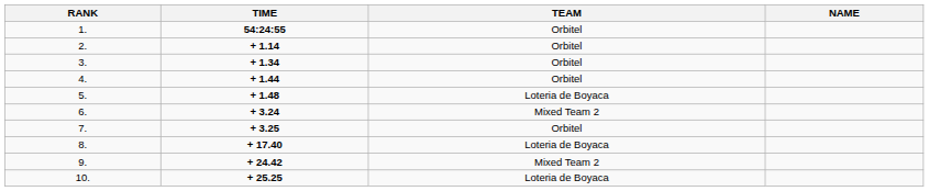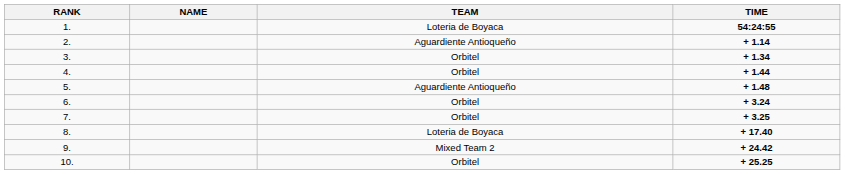columns swapped: NAME <-> TIME
1. | TEAM: Orbitel -> Loteria de Boyaca
2. | TEAM: Orbitel -> Aguardiente Antioqueño
5. | TEAM: Loteria de Boyaca -> Aguardiente Antioqueño
6. | TEAM: Mixed Team 2 -> Orbitel
10. | TEAM: Loteria de Boyaca -> Orbitel
